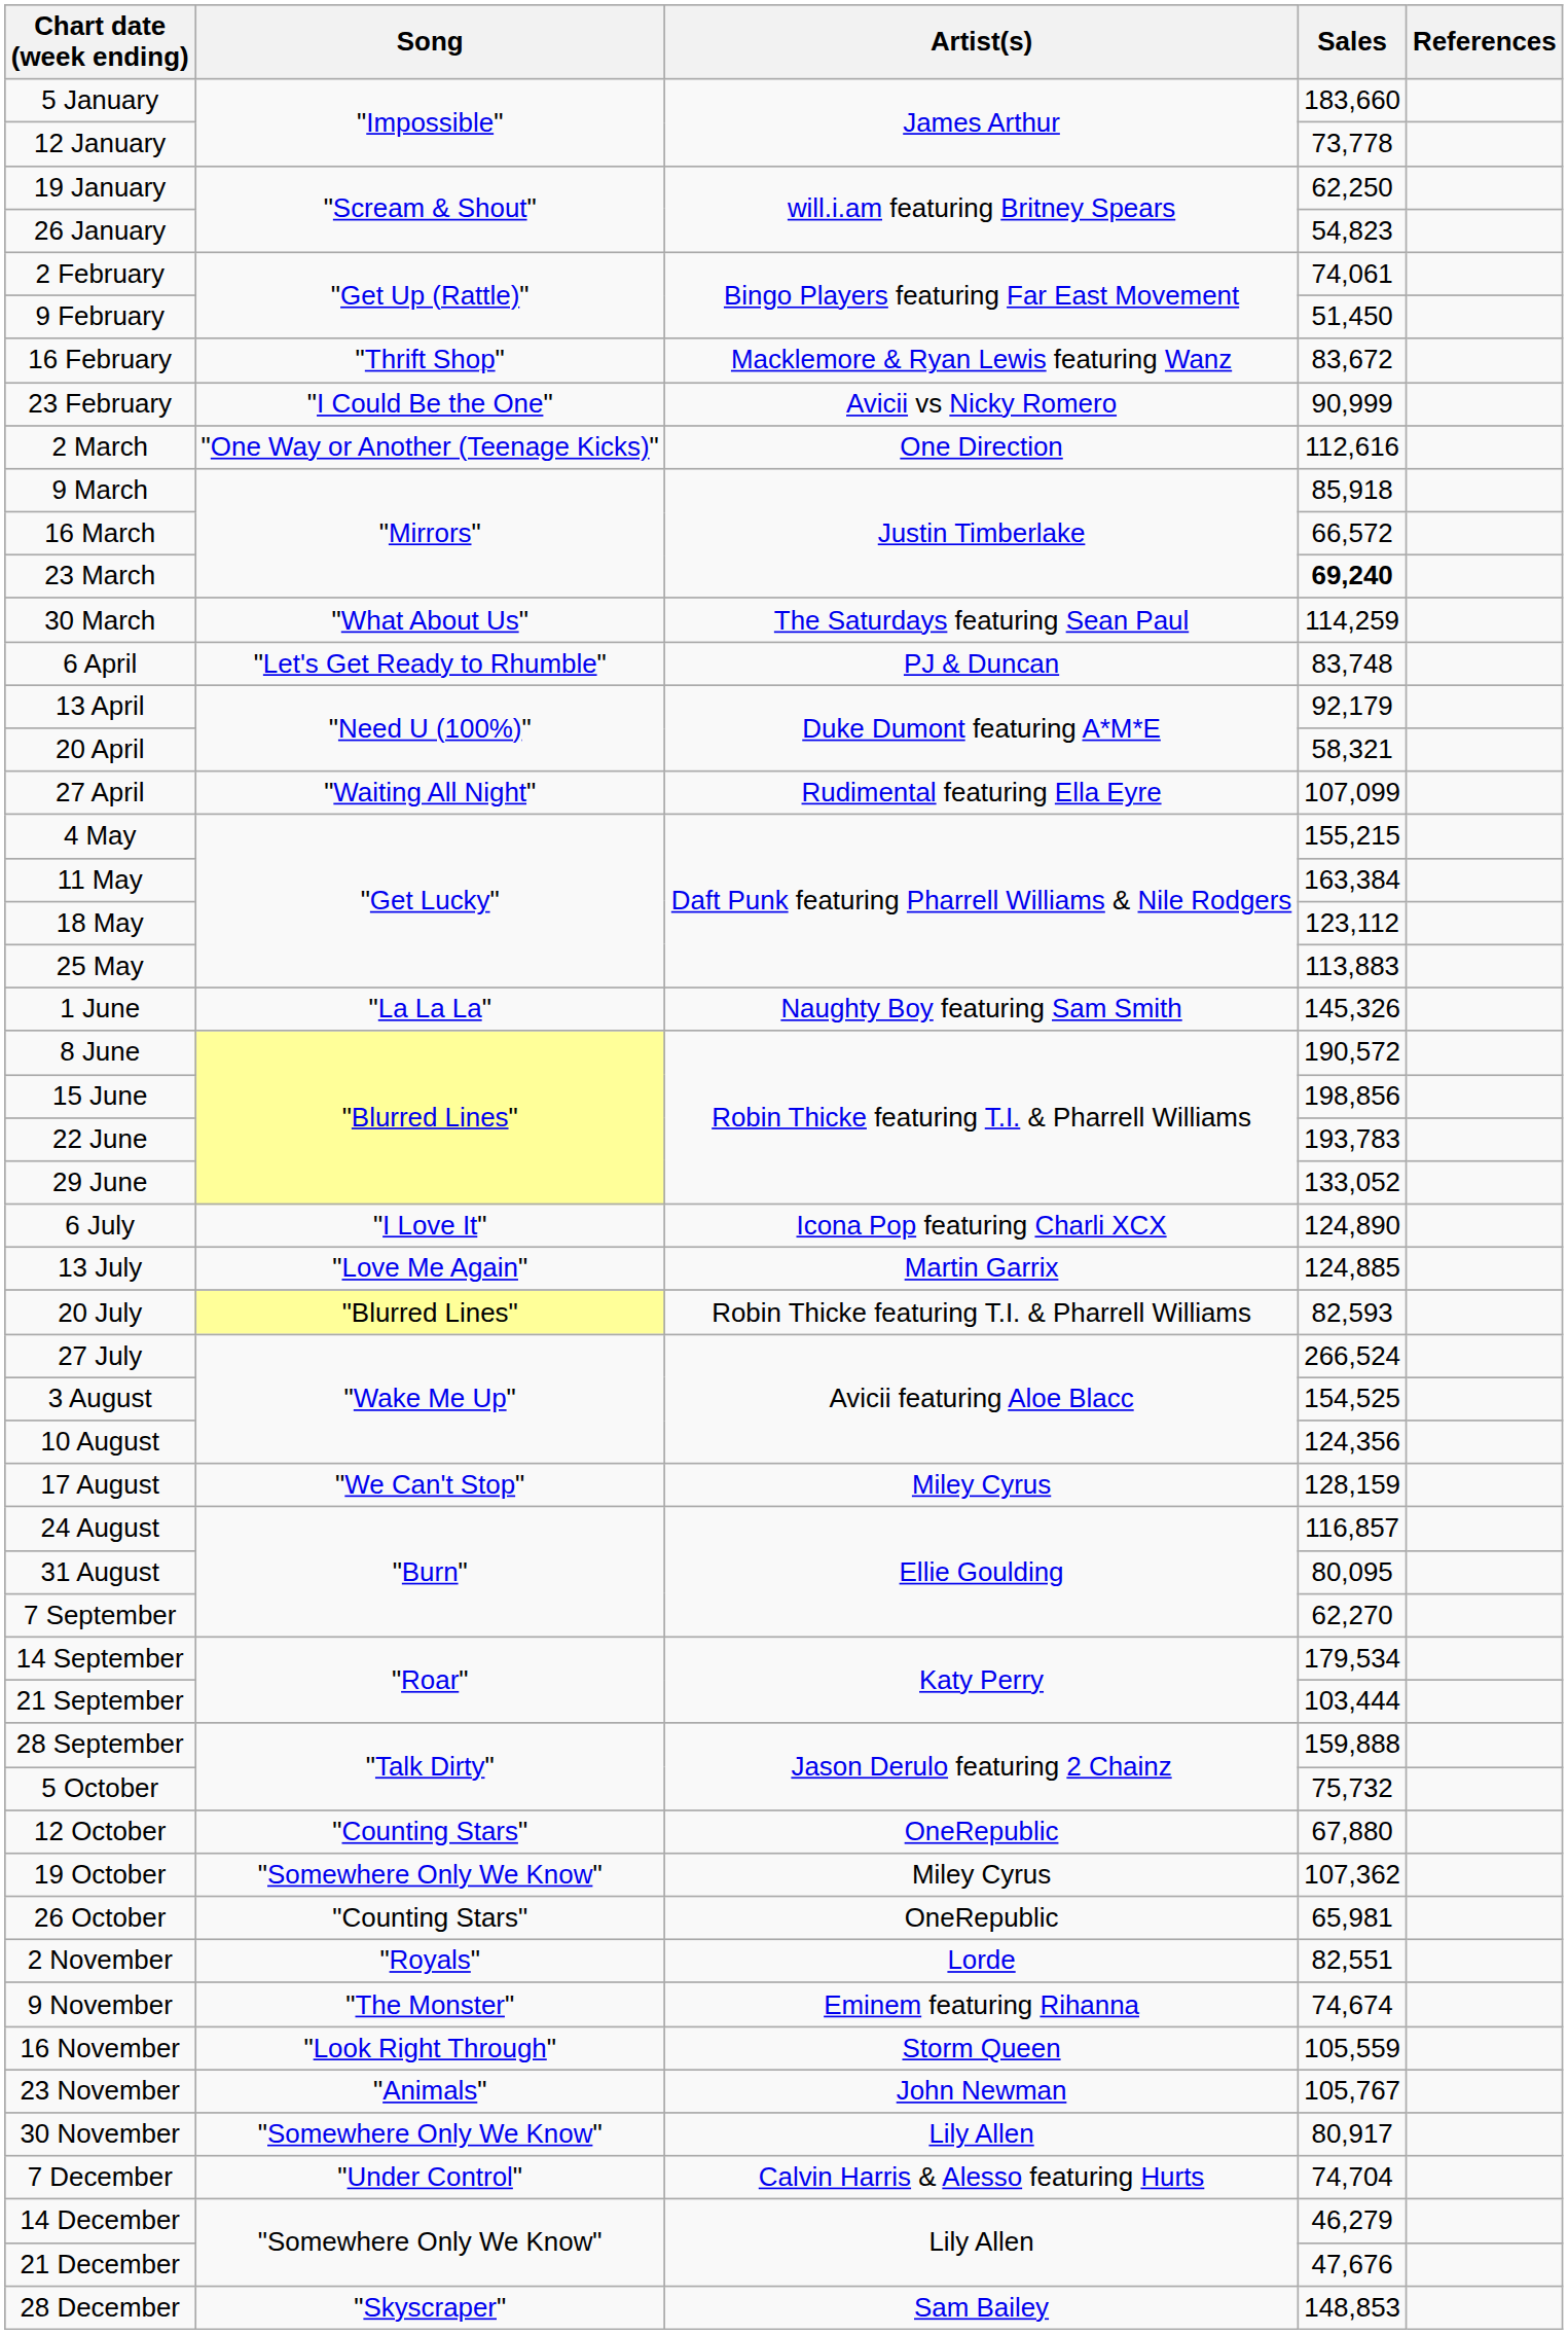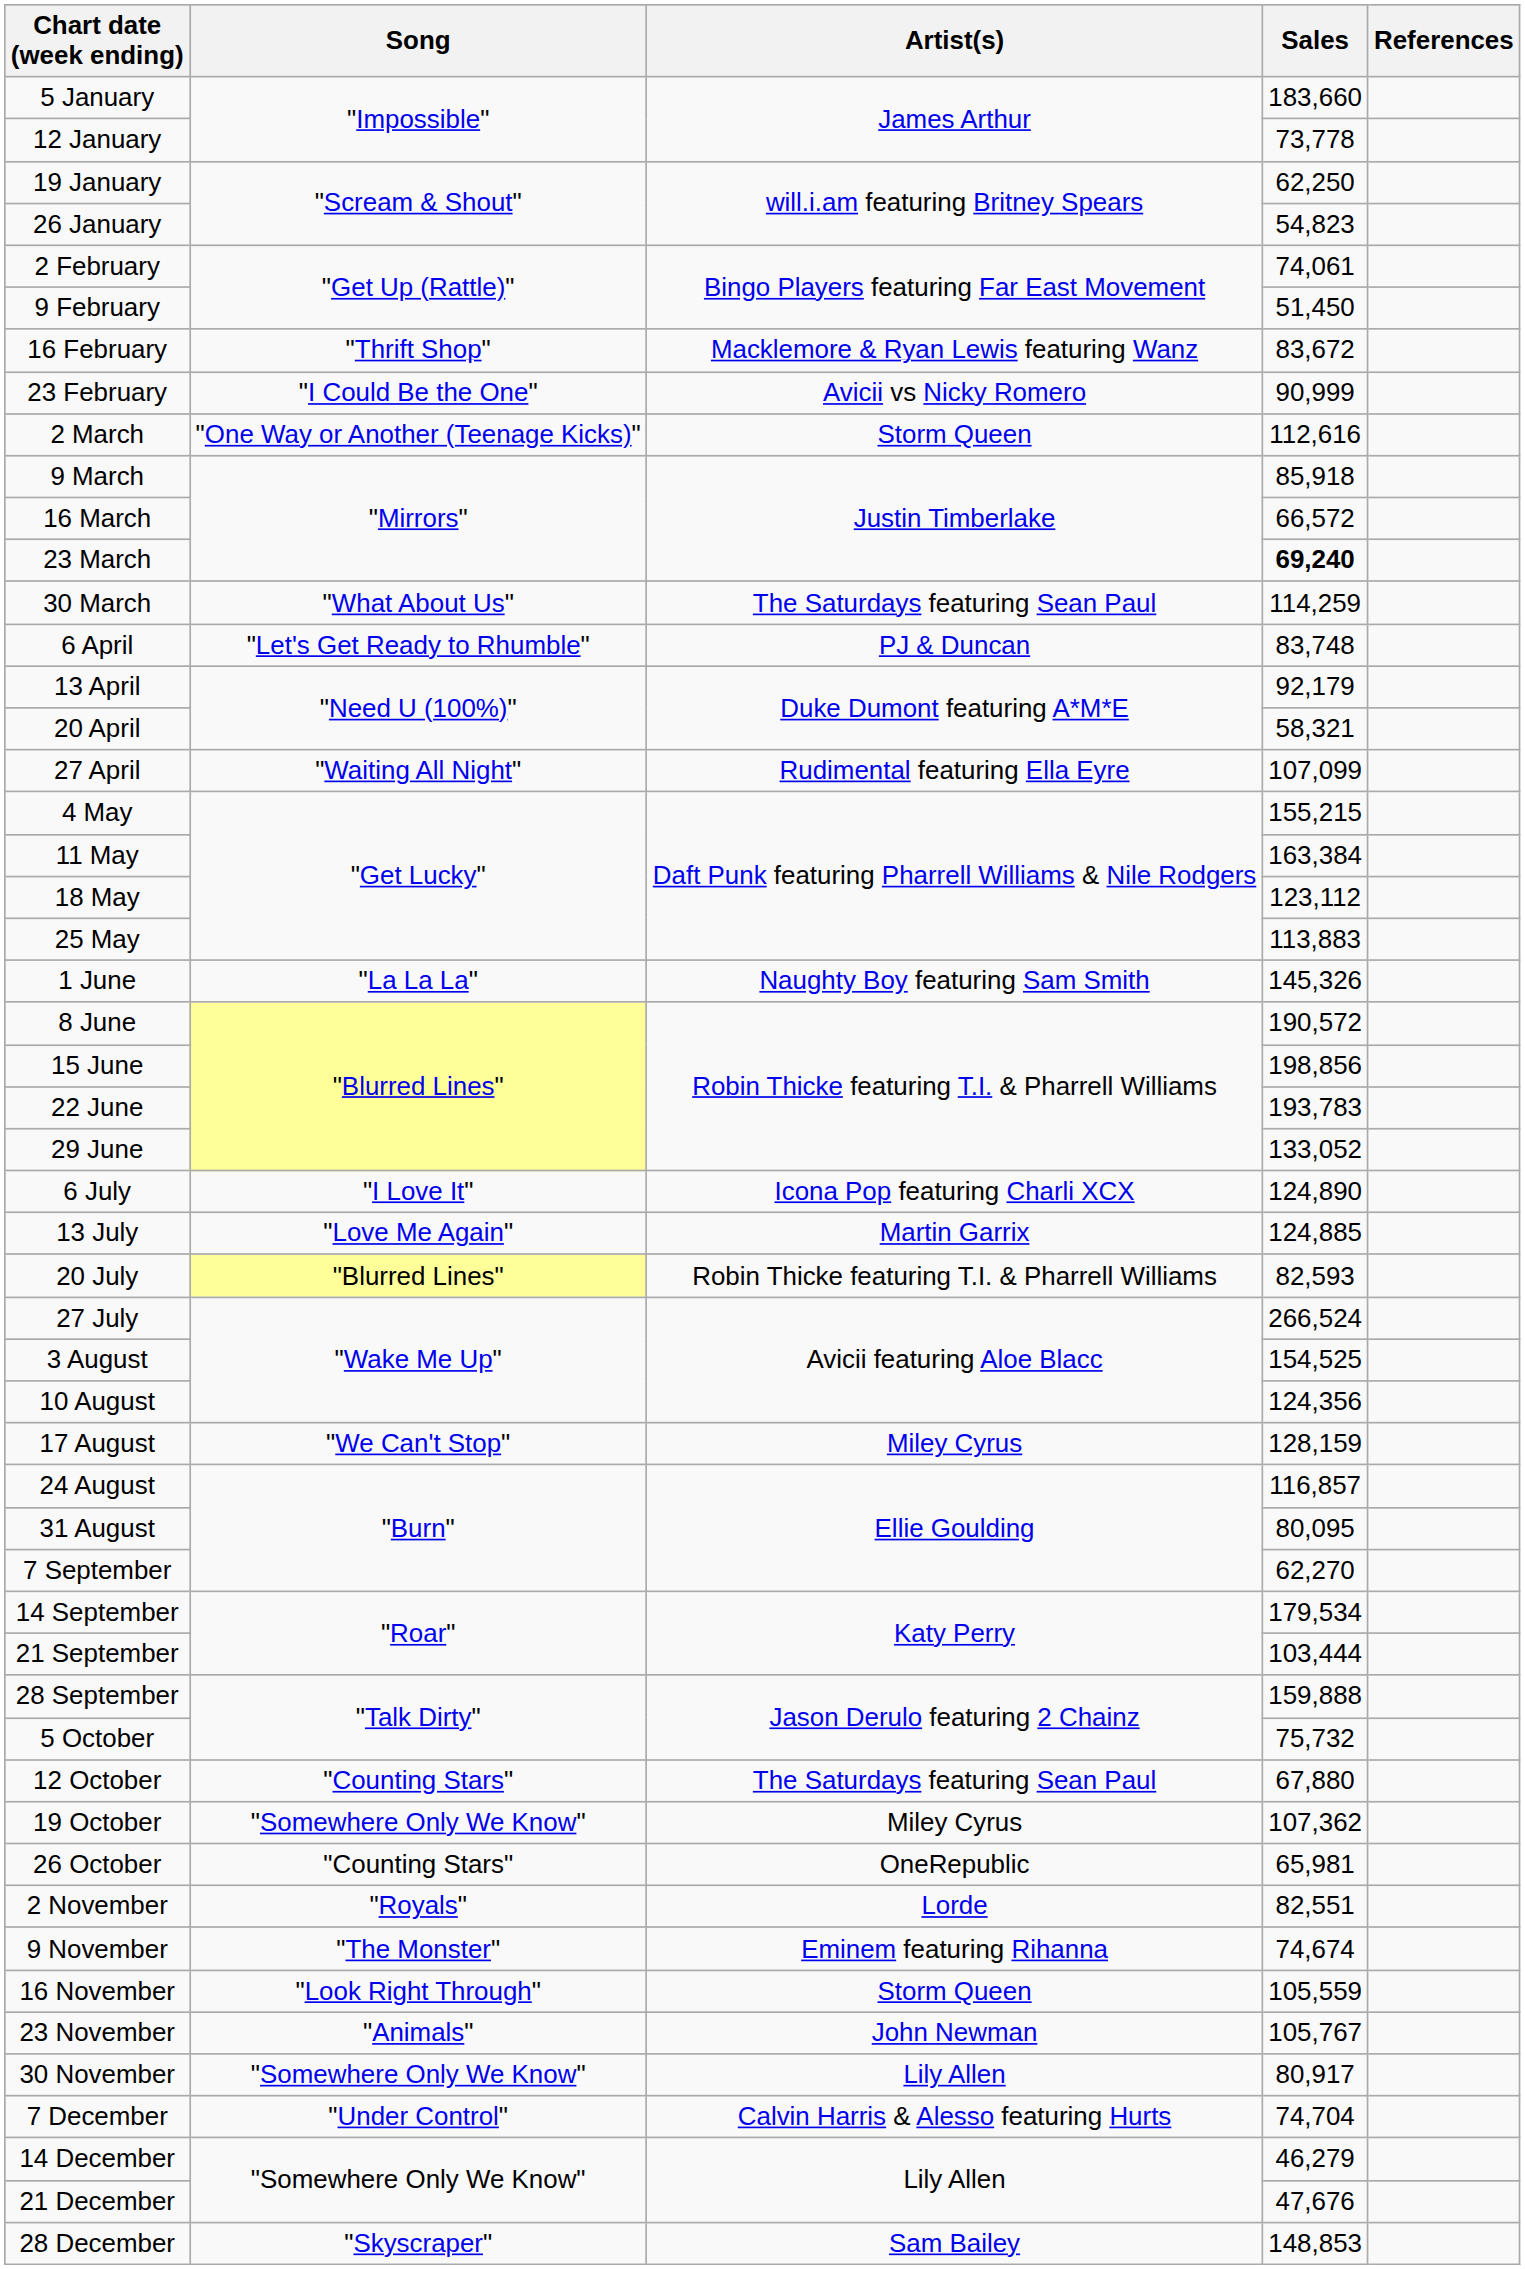2 March | Artist(s): One Direction -> Storm Queen
12 October | Artist(s): OneRepublic -> The Saturdays featuring Sean Paul
